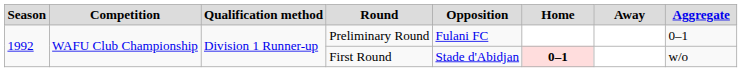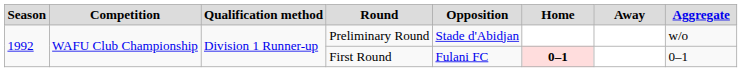Preliminary Round | Opposition: Fulani FC -> Stade d'Abidjan
Preliminary Round | Aggregate: 0–1 -> w/o
First Round | Opposition: Stade d'Abidjan -> Fulani FC
First Round | Aggregate: w/o -> 0–1
